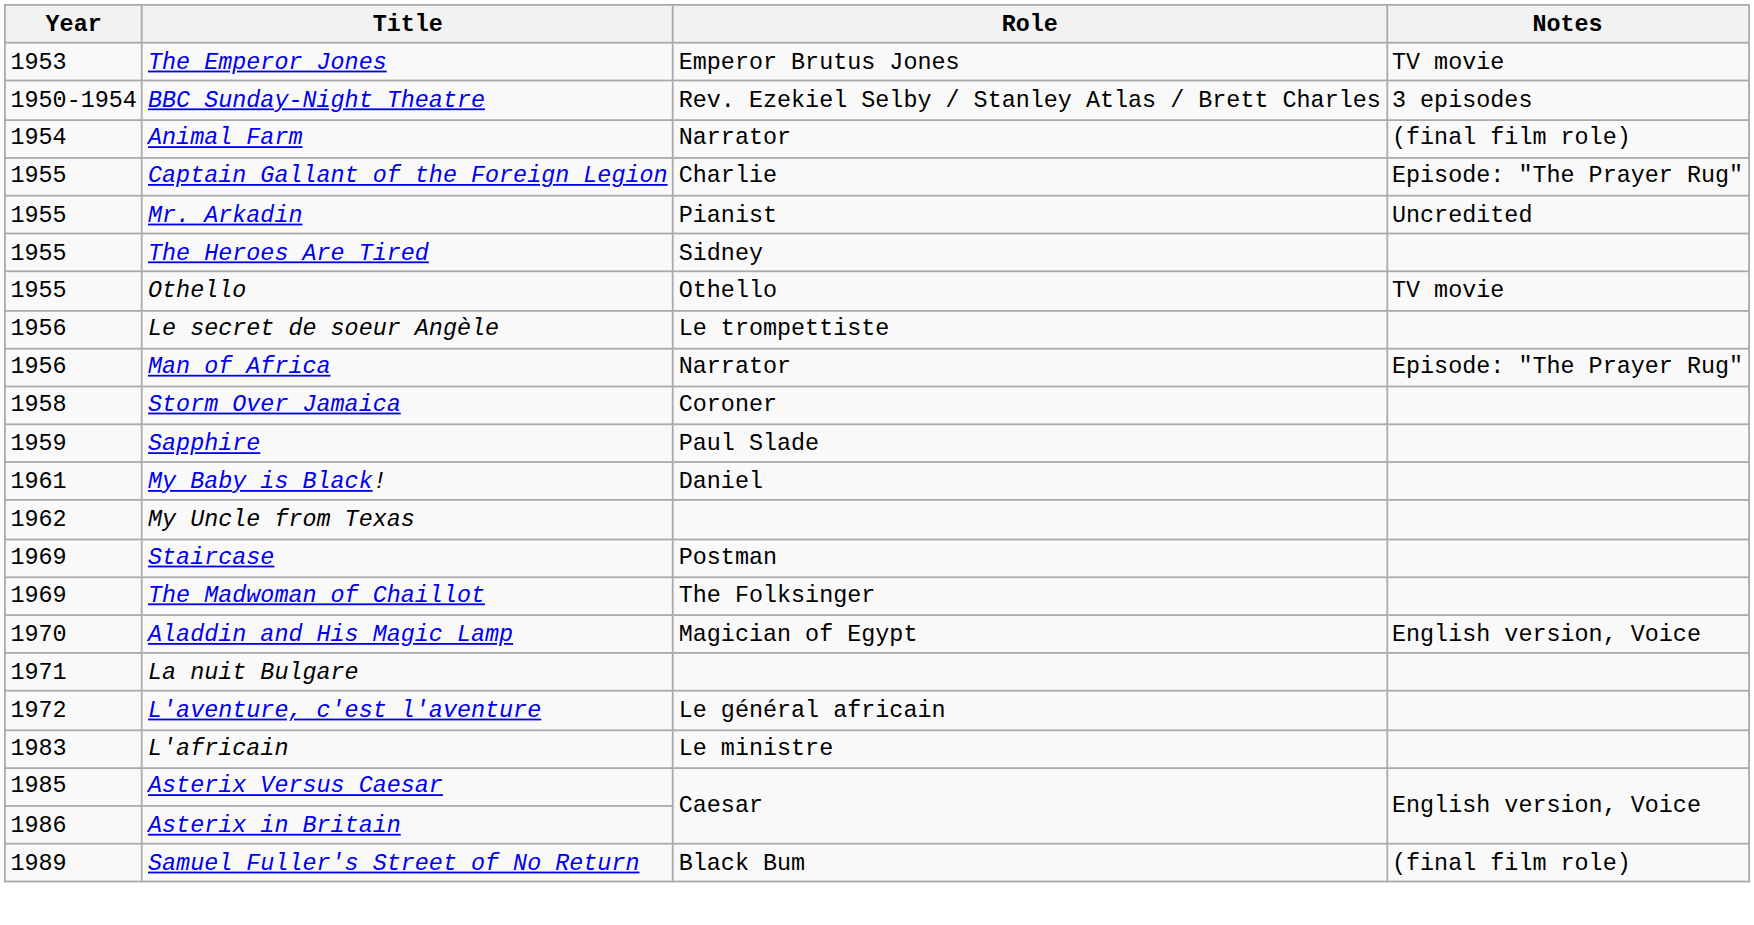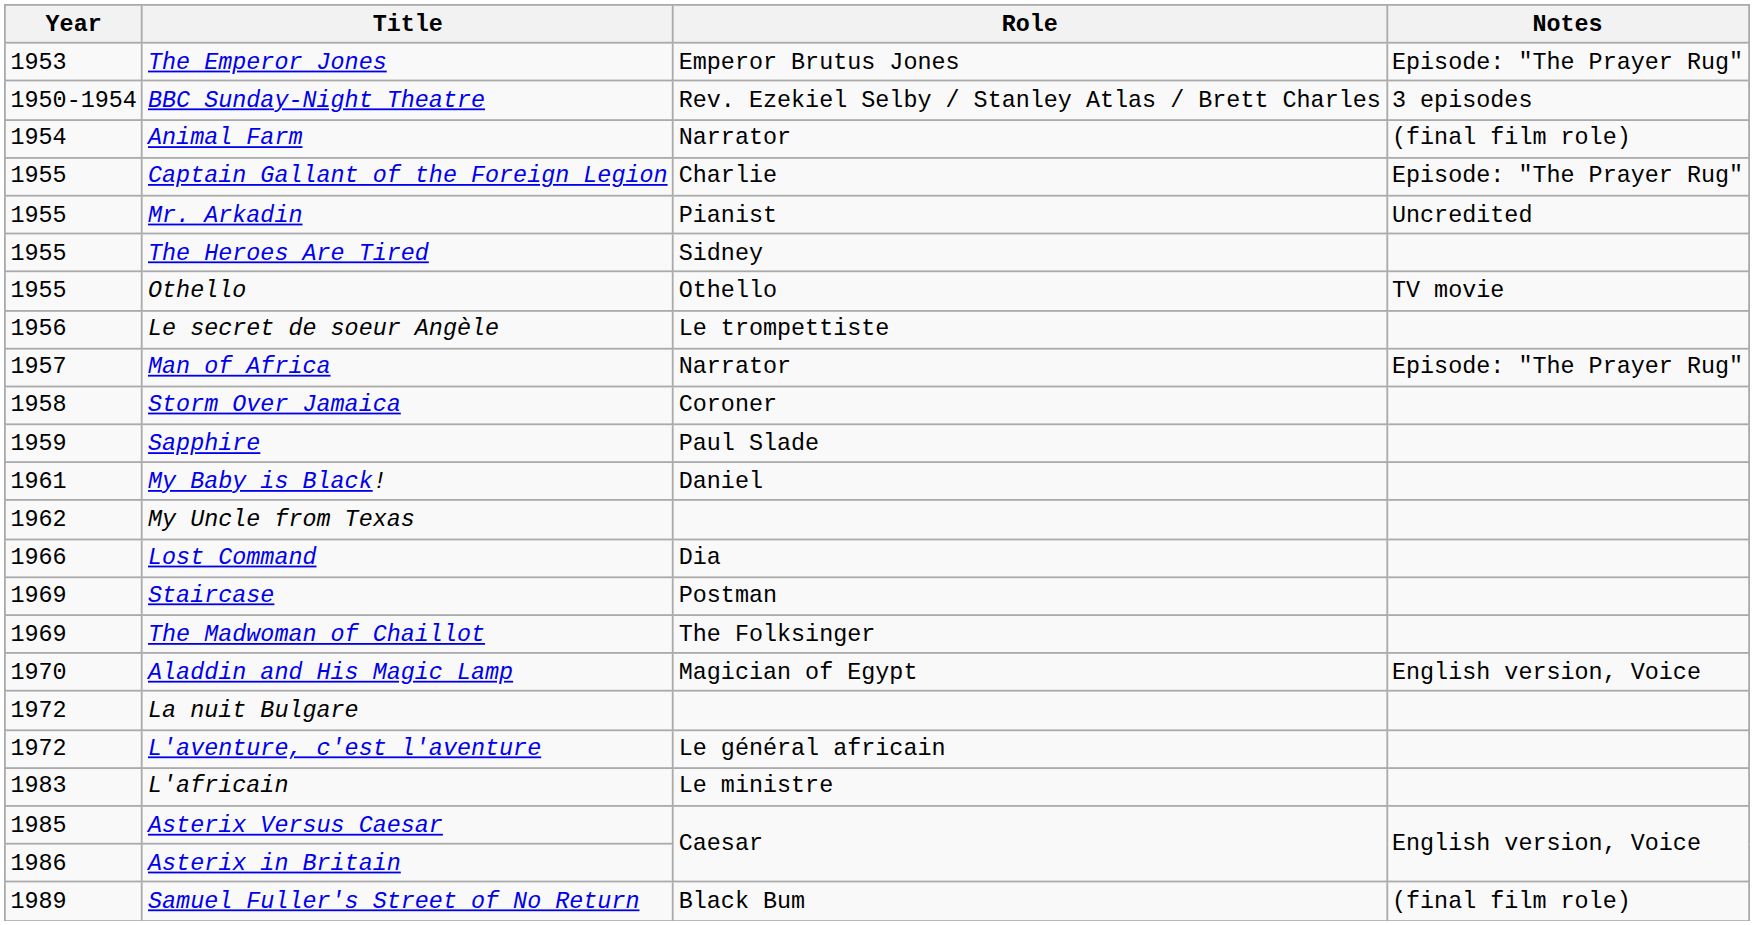The Emperor Jones | Notes: TV movie -> Episode: "The Prayer Rug"
Man of Africa | Year: 1956 -> 1957
+ row: 1966 | Lost Command | Dia
La nuit Bulgare | Year: 1971 -> 1972
